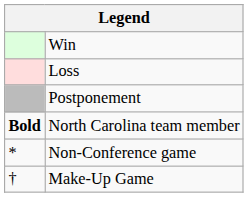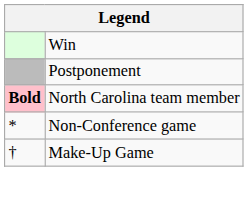- row: Loss
North Carolina team member | column 1: no background -> pink background
